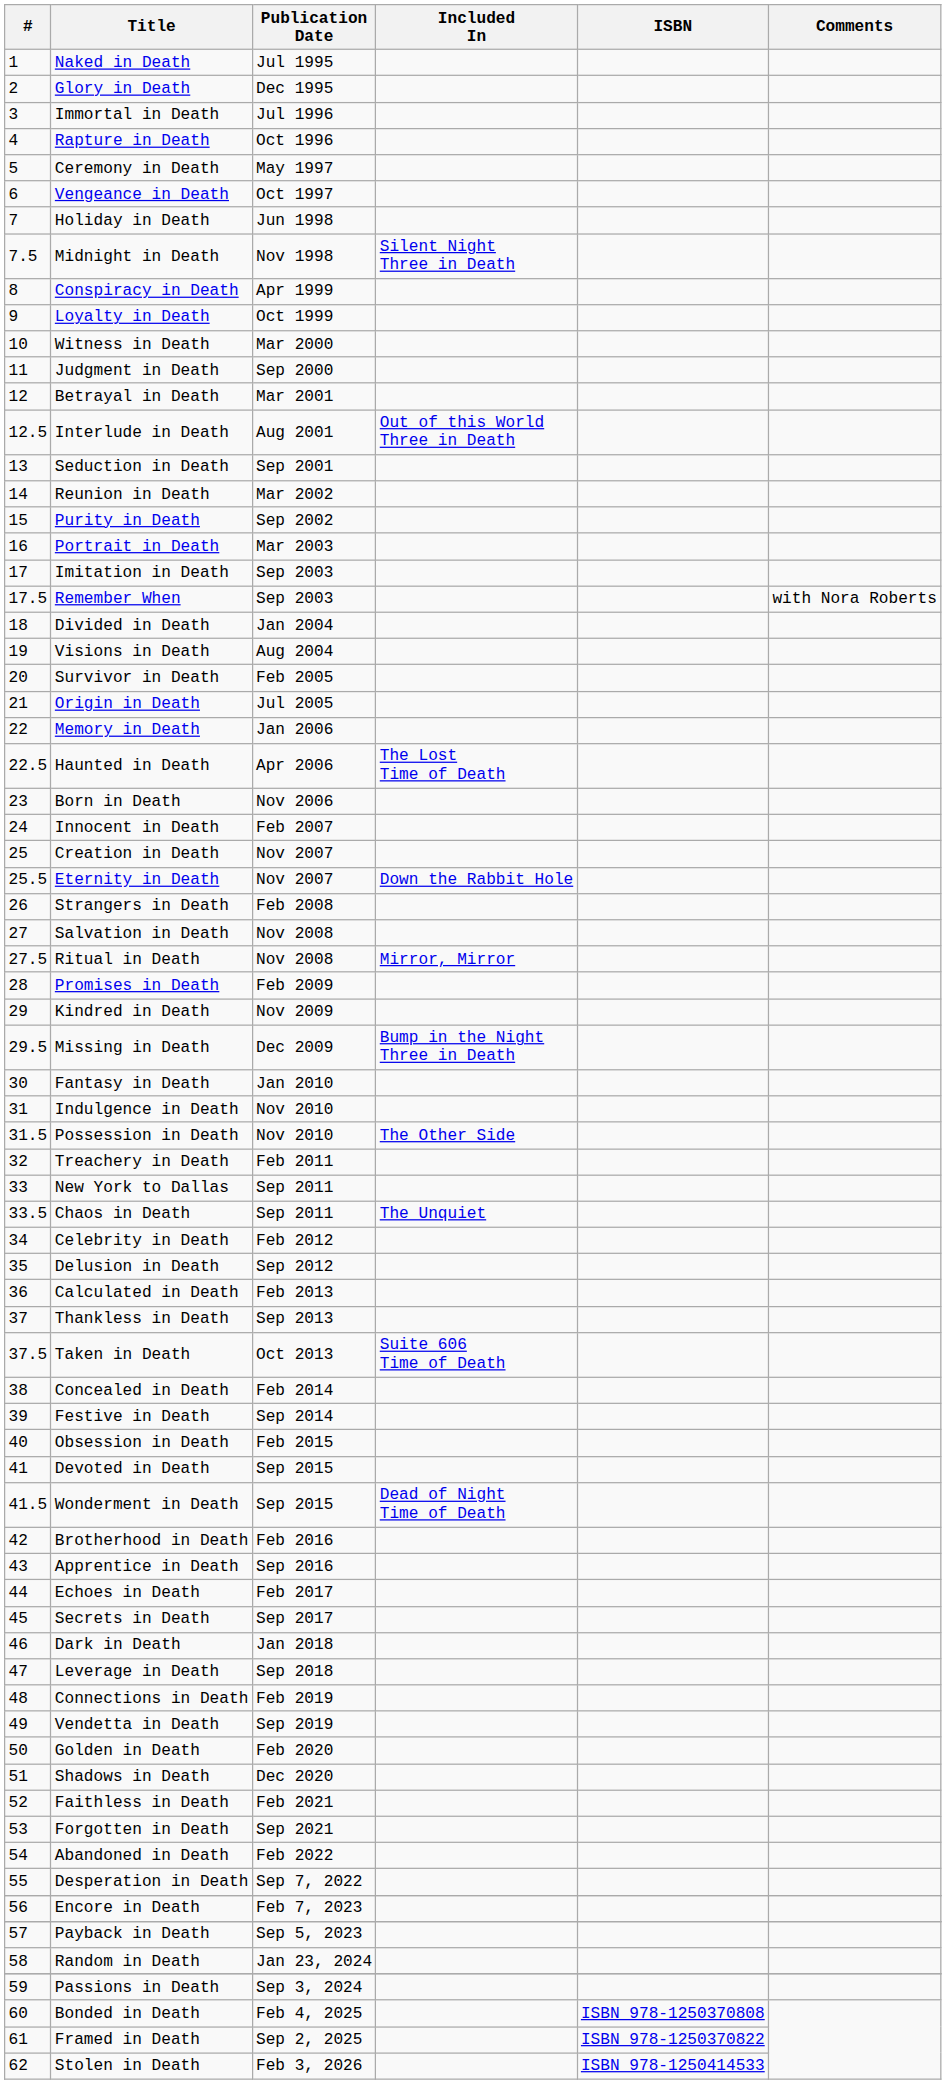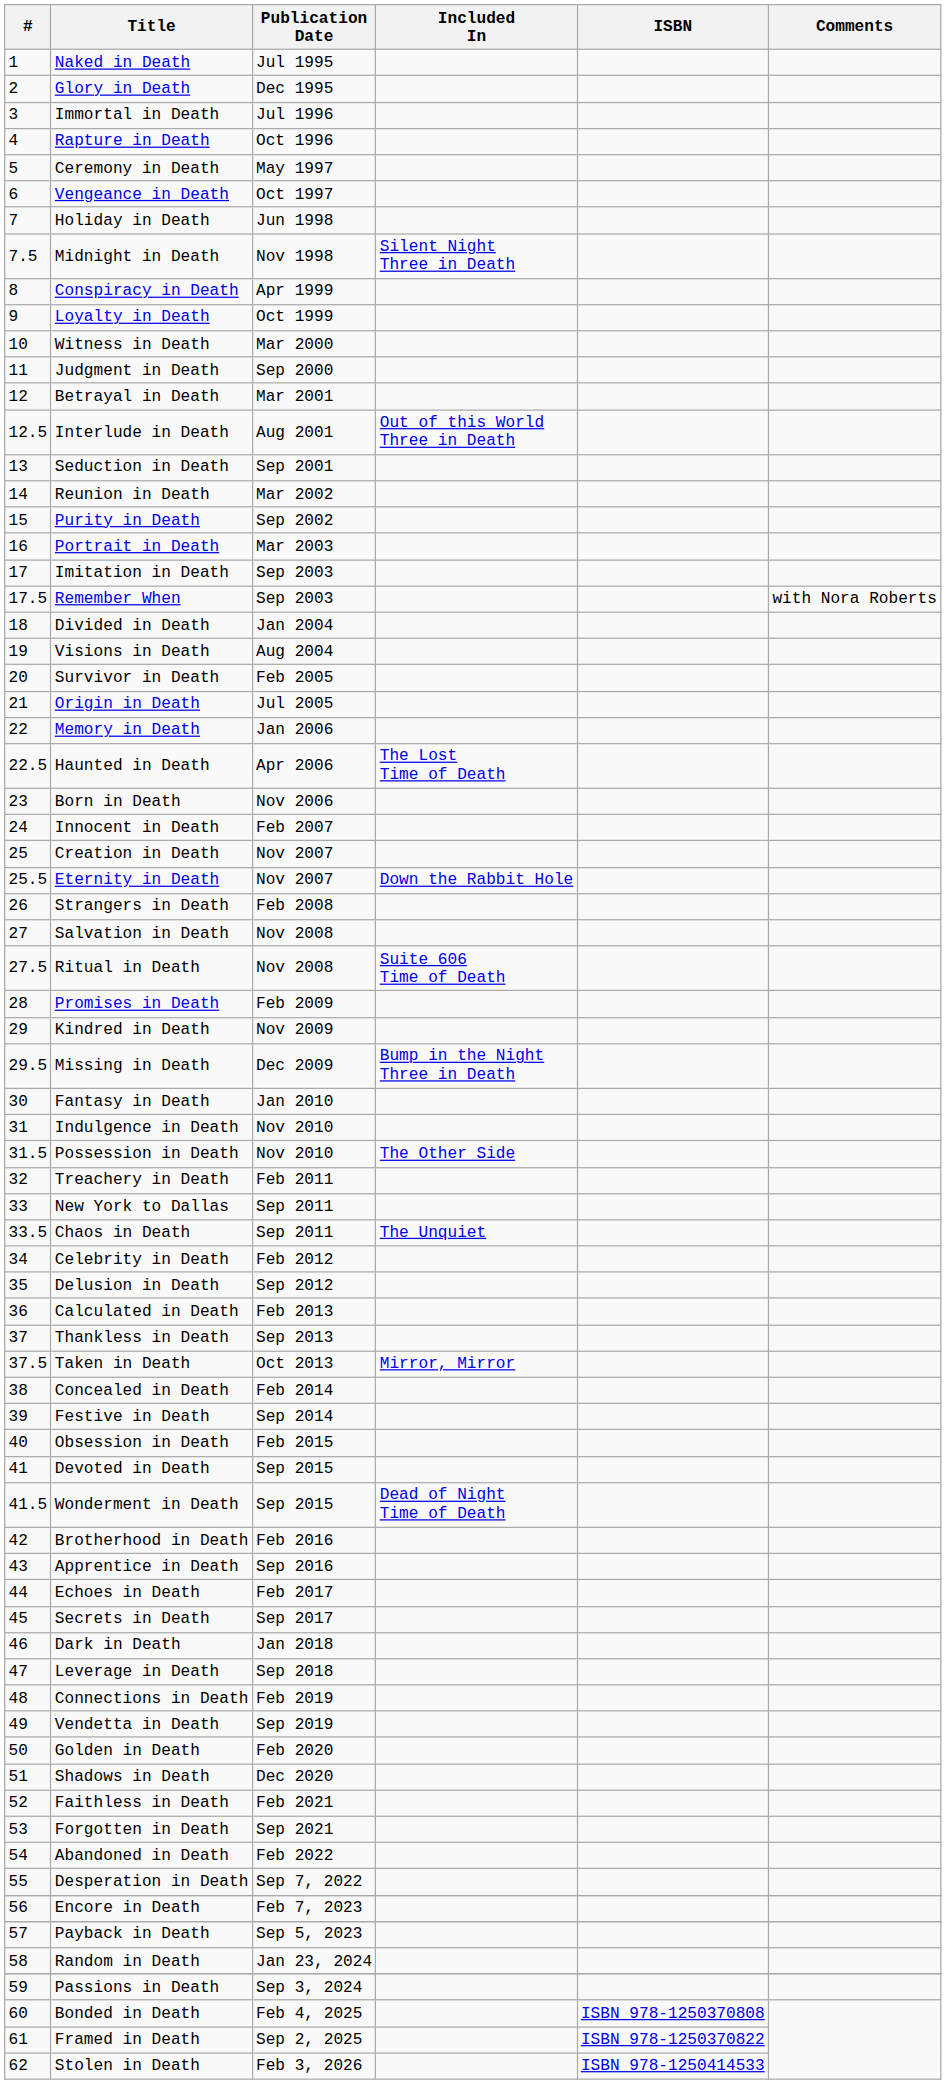Ritual in Death | Included In: Mirror, Mirror -> Suite 606 Time of Death
Taken in Death | Included In: Suite 606 Time of Death -> Mirror, Mirror
